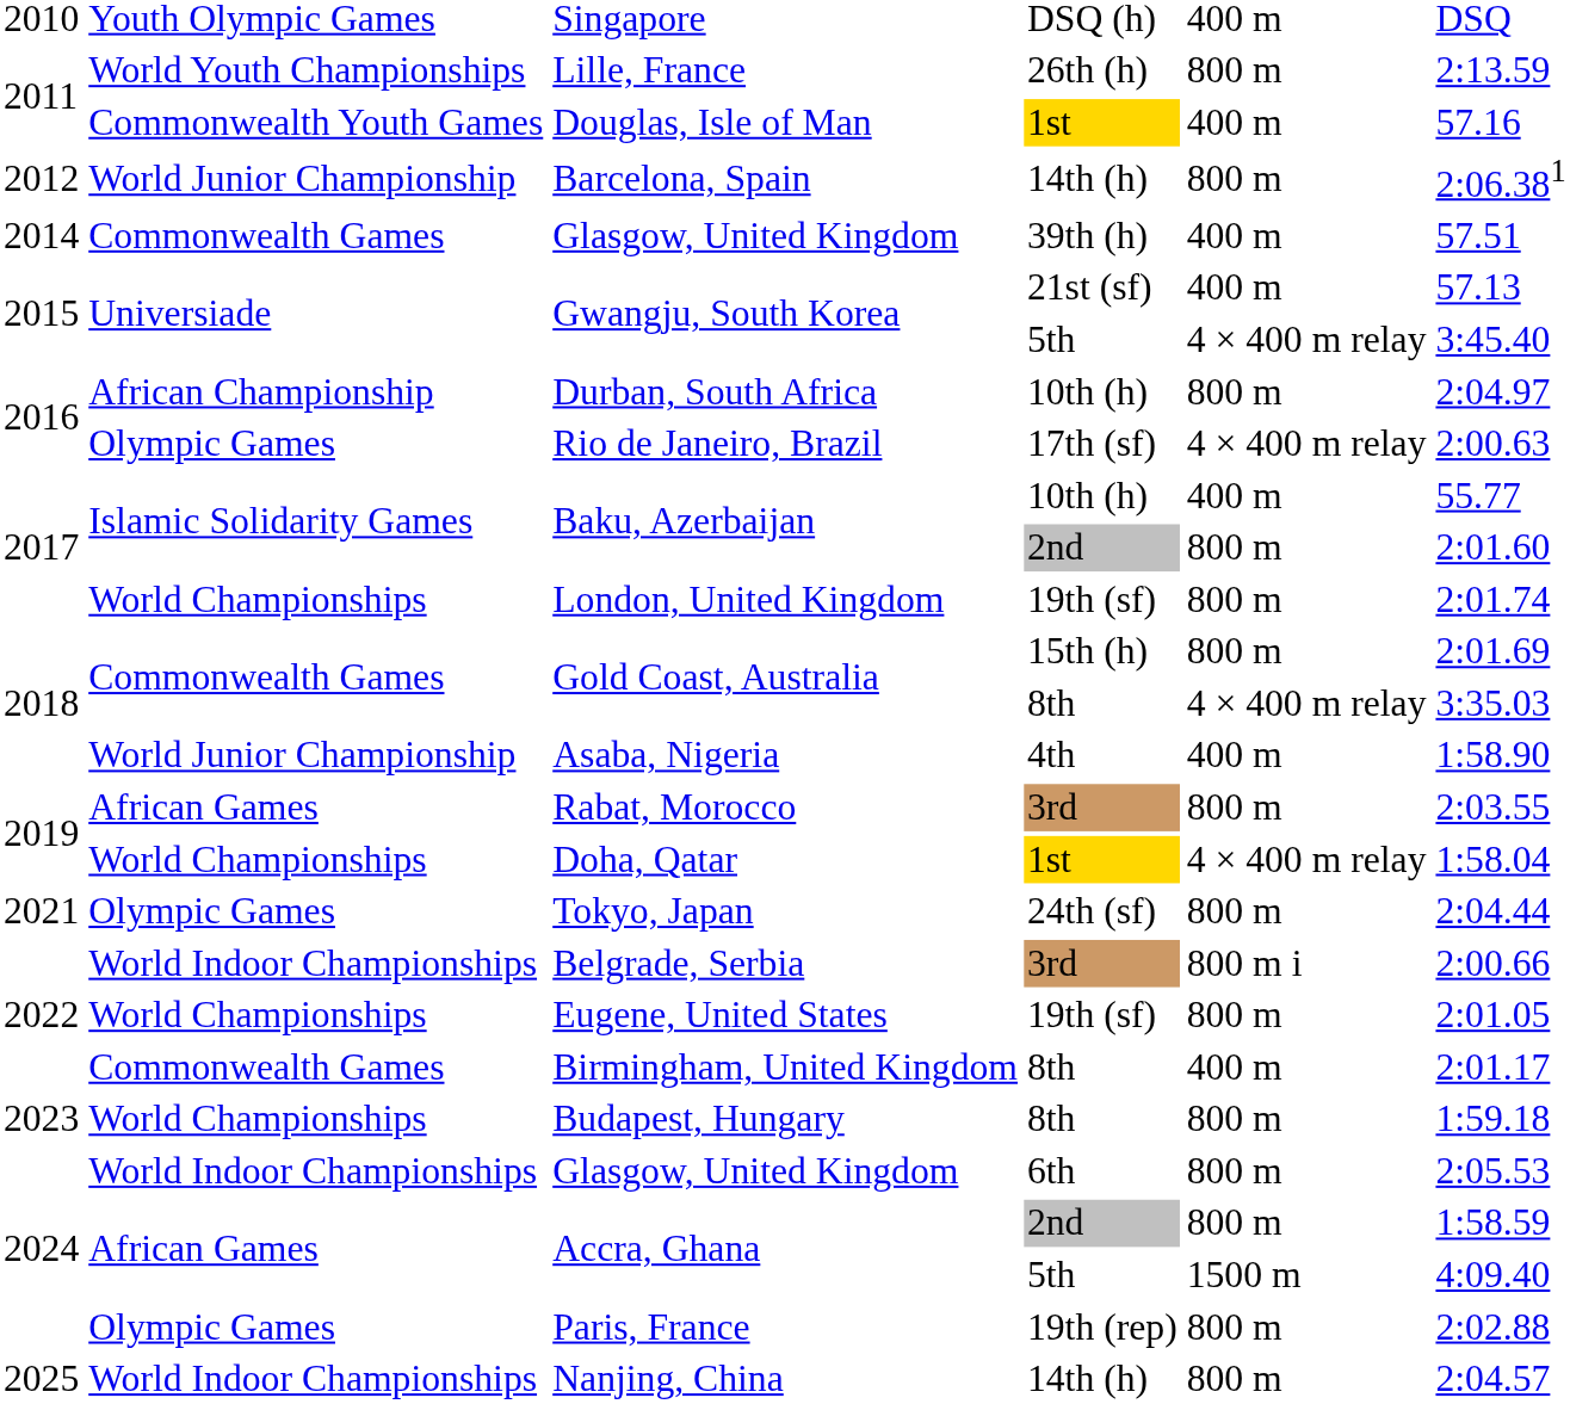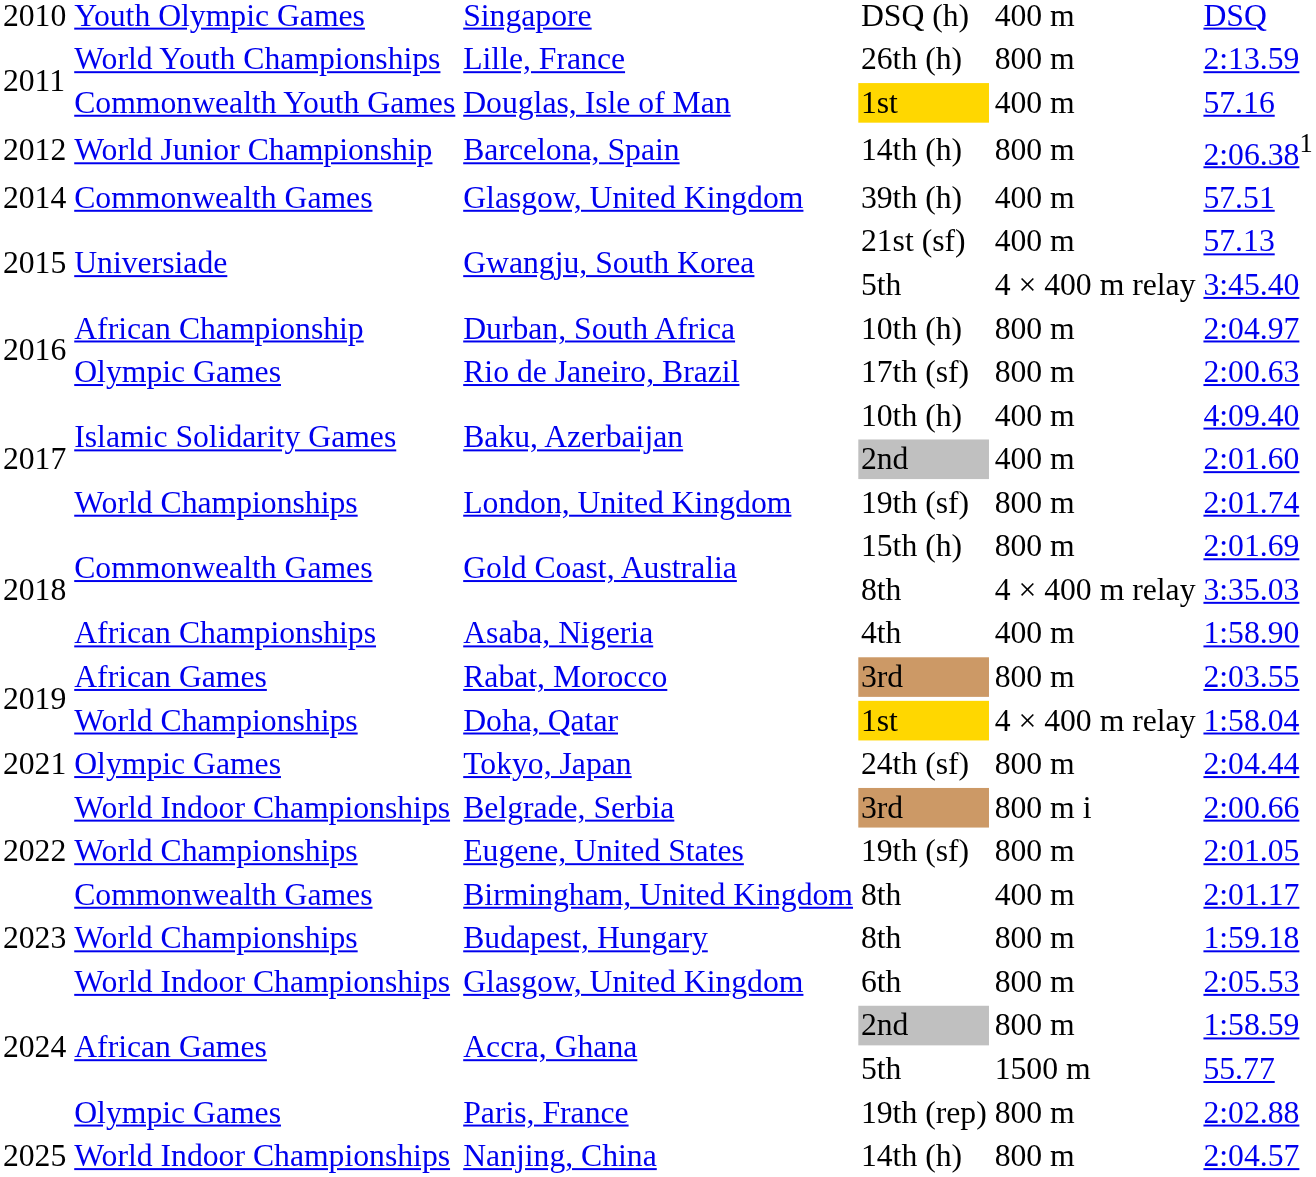Rio de Janeiro, Brazil | column 5: 4 × 400 m relay -> 800 m
Baku, Azerbaijan / 10th (h) | column 6: 55.77 -> 4:09.40
Baku, Azerbaijan / 2nd | column 5: 800 m -> 400 m
Asaba, Nigeria | column 2: World Junior Championship -> African Championships
Accra, Ghana / 5th | column 6: 4:09.40 -> 55.77
